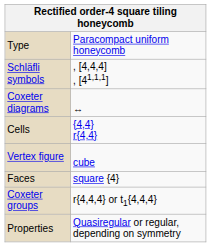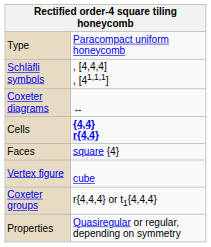Cells | column 2: normal -> bold
rows swapped: Faces <-> Vertex figure
